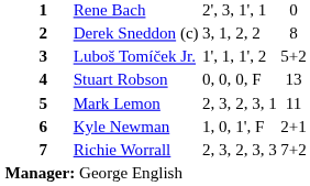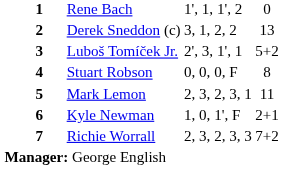Rene Bach | column 4: 2', 3, 1', 1 -> 1', 1, 1', 2
Derek Sneddon (c) | column 5: 8 -> 13
Luboš Tomíček Jr. | column 4: 1', 1, 1', 2 -> 2', 3, 1', 1
Stuart Robson | column 5: 13 -> 8
